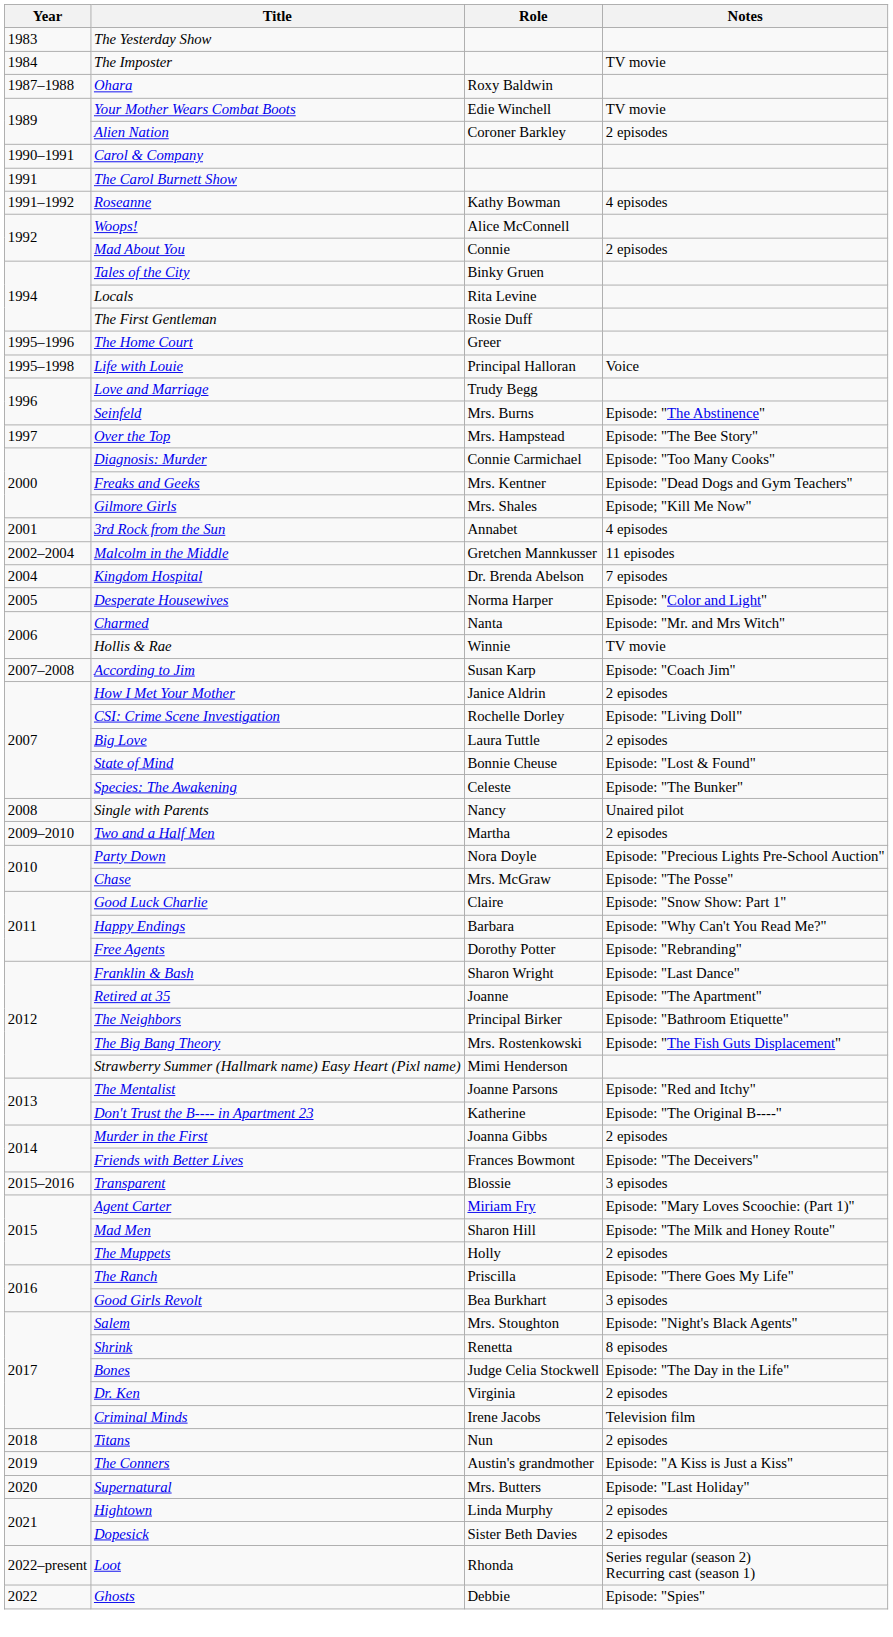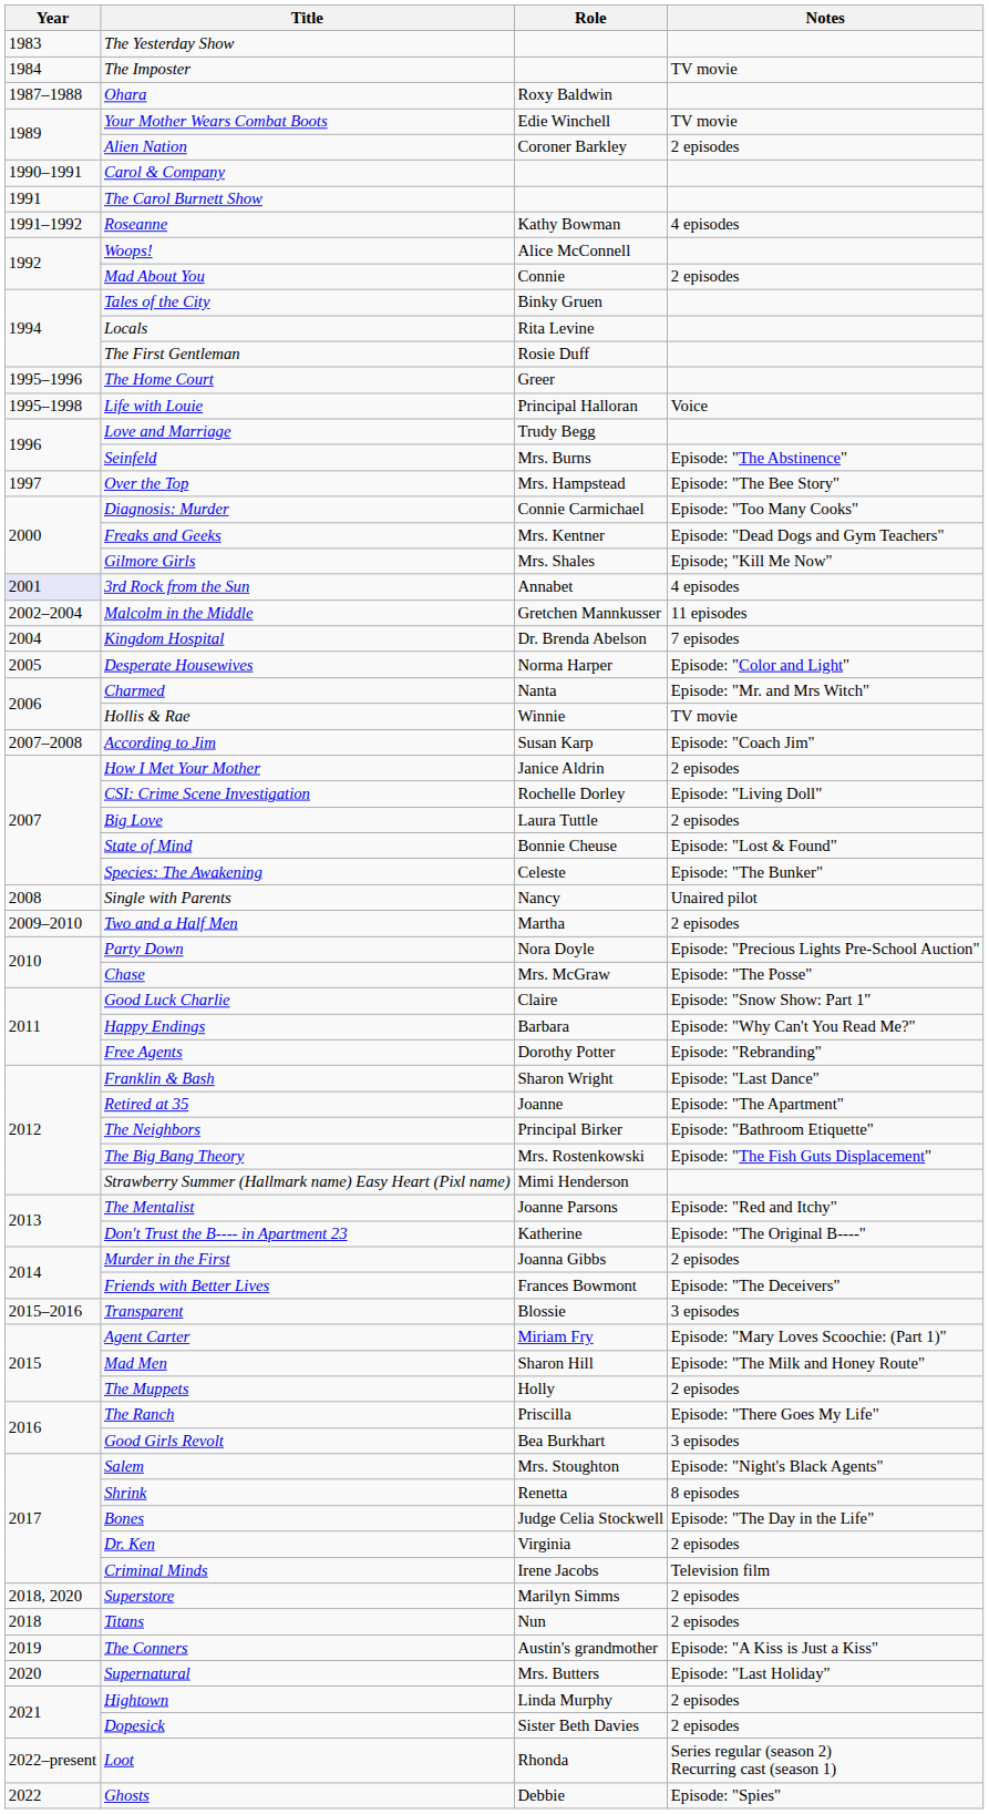3rd Rock from the Sun | Year: no background -> lavender background
+ row: 2018, 2020 | Superstore | Marilyn Simms | 2 episodes
